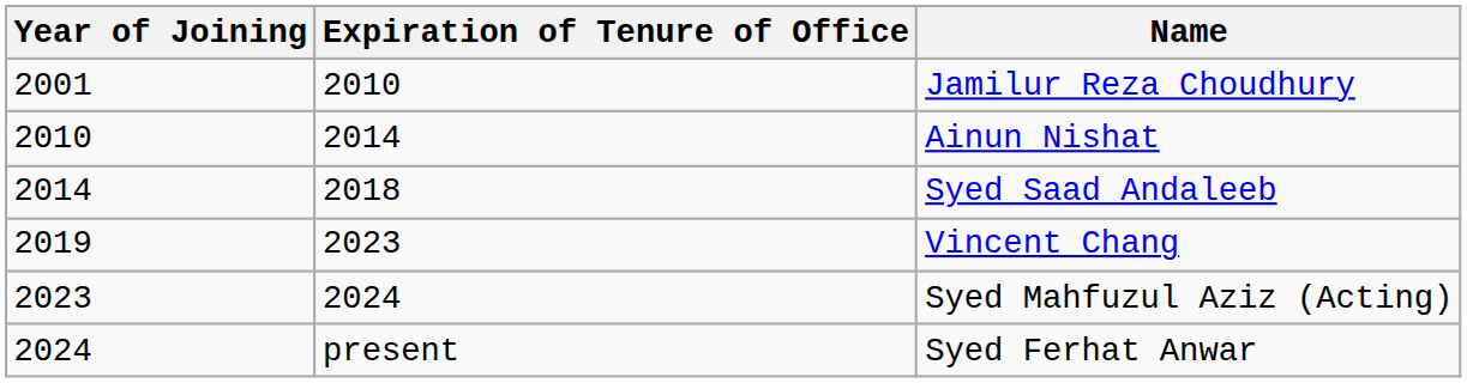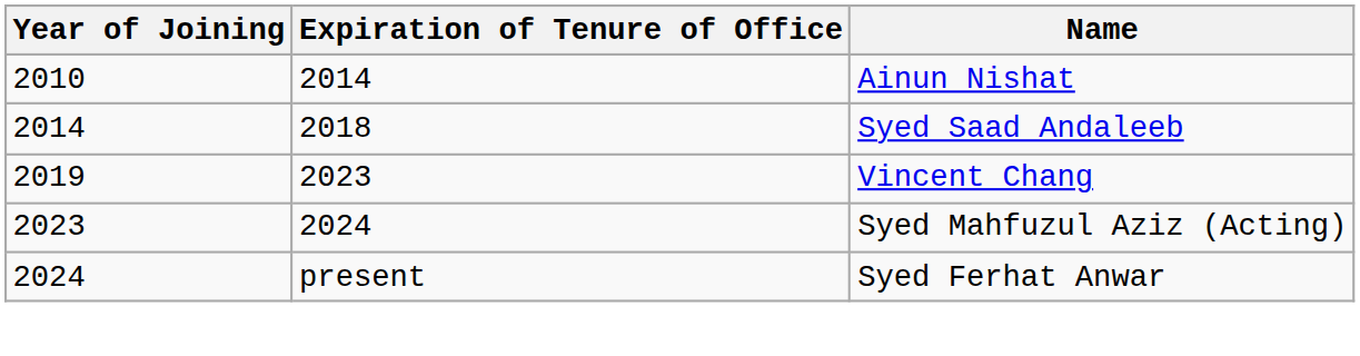- row: 2001 | 2010 | Jamilur Reza Choudhury
